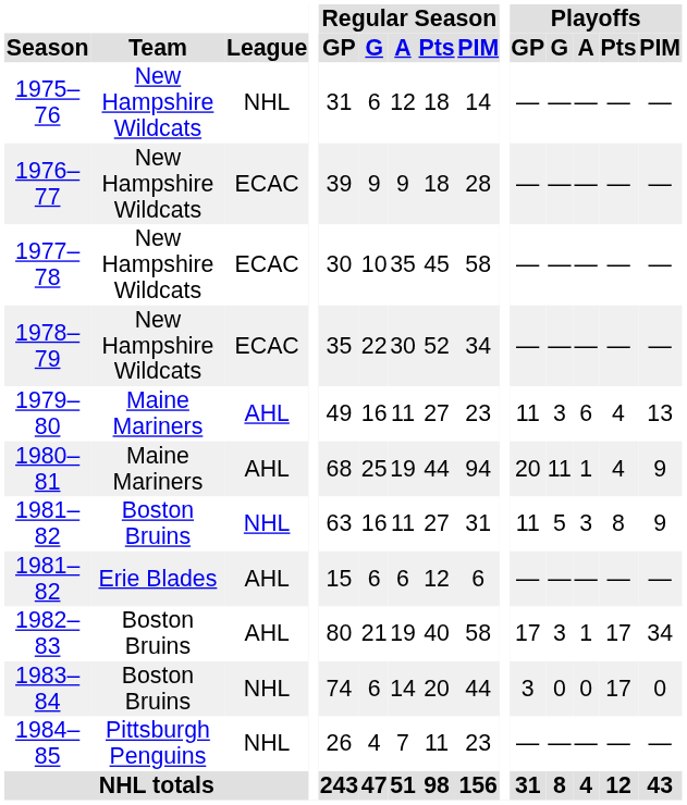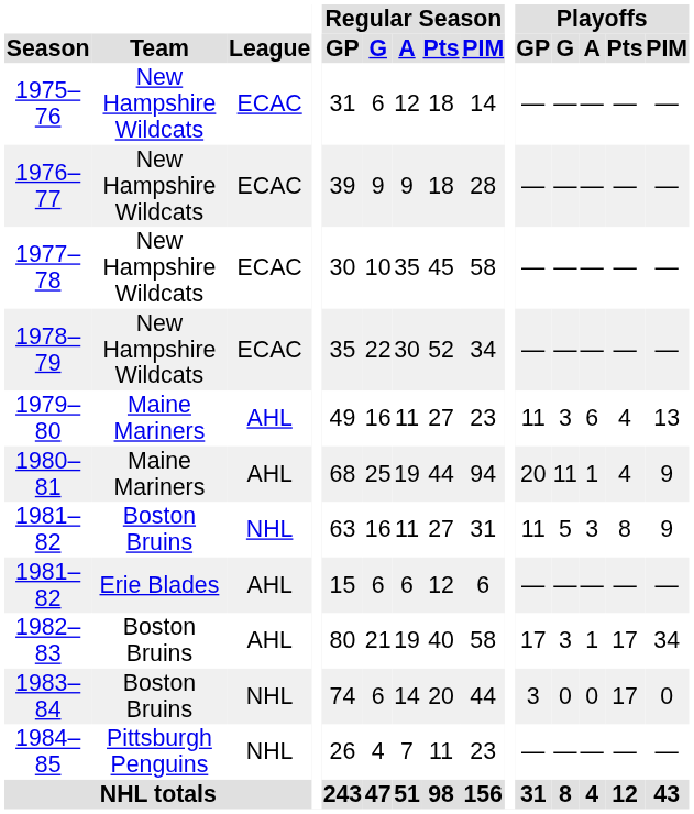1975–76 | League: NHL -> ECAC
